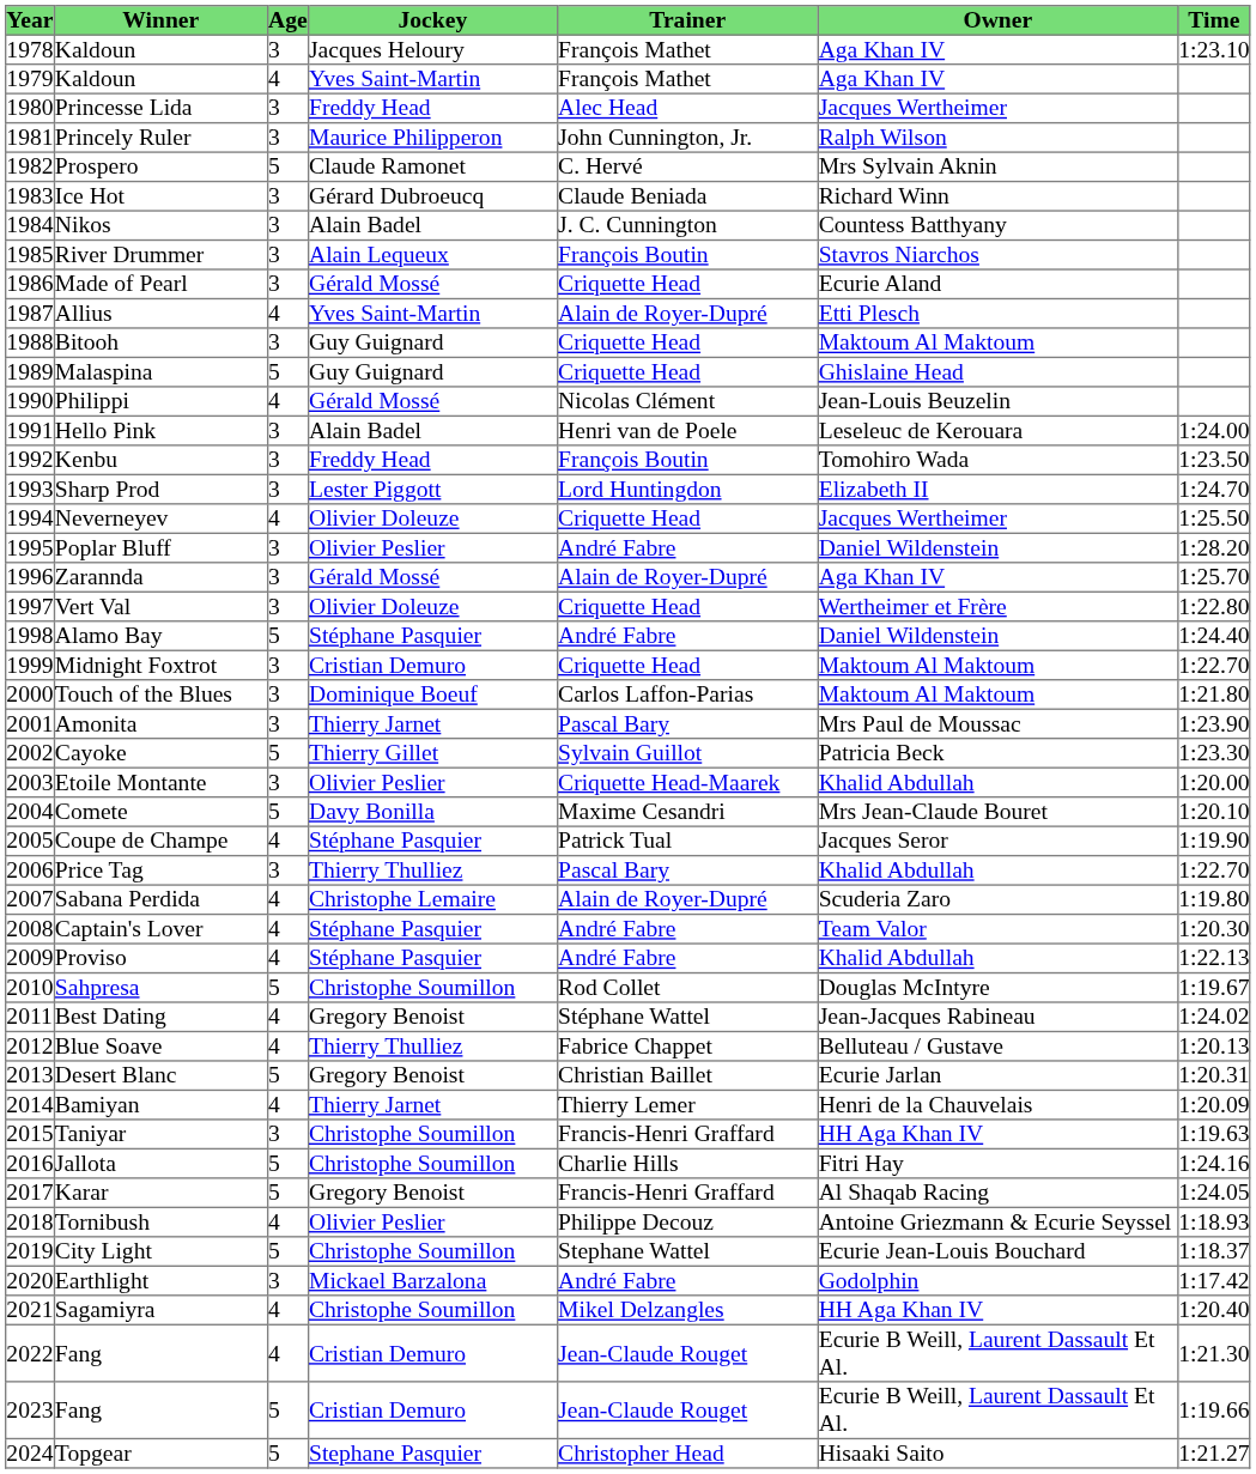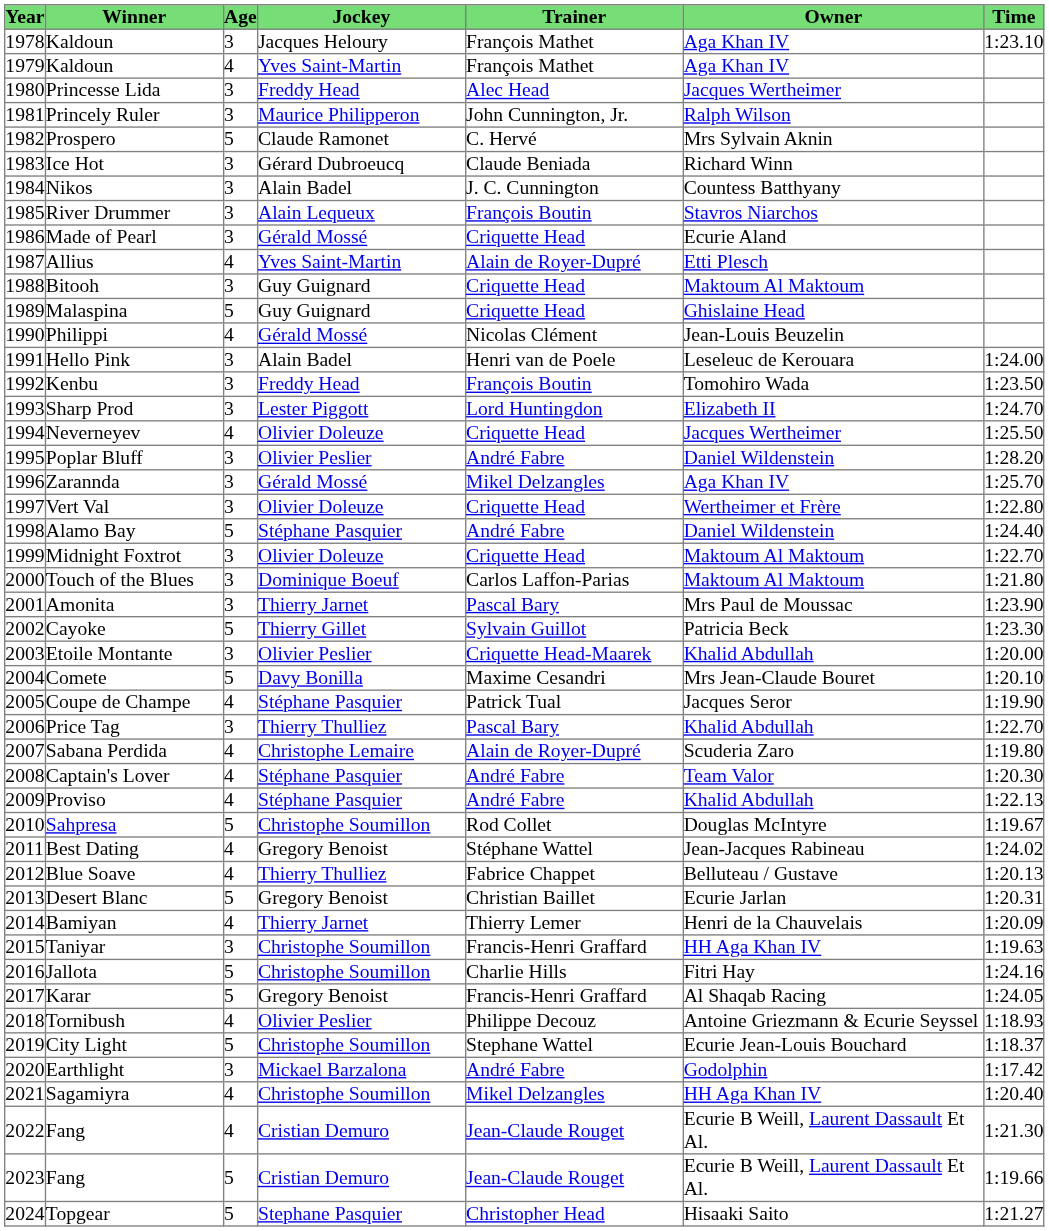Zarannda | Trainer: Alain de Royer-Dupré -> Mikel Delzangles
Midnight Foxtrot | Jockey: Cristian Demuro -> Olivier Doleuze
